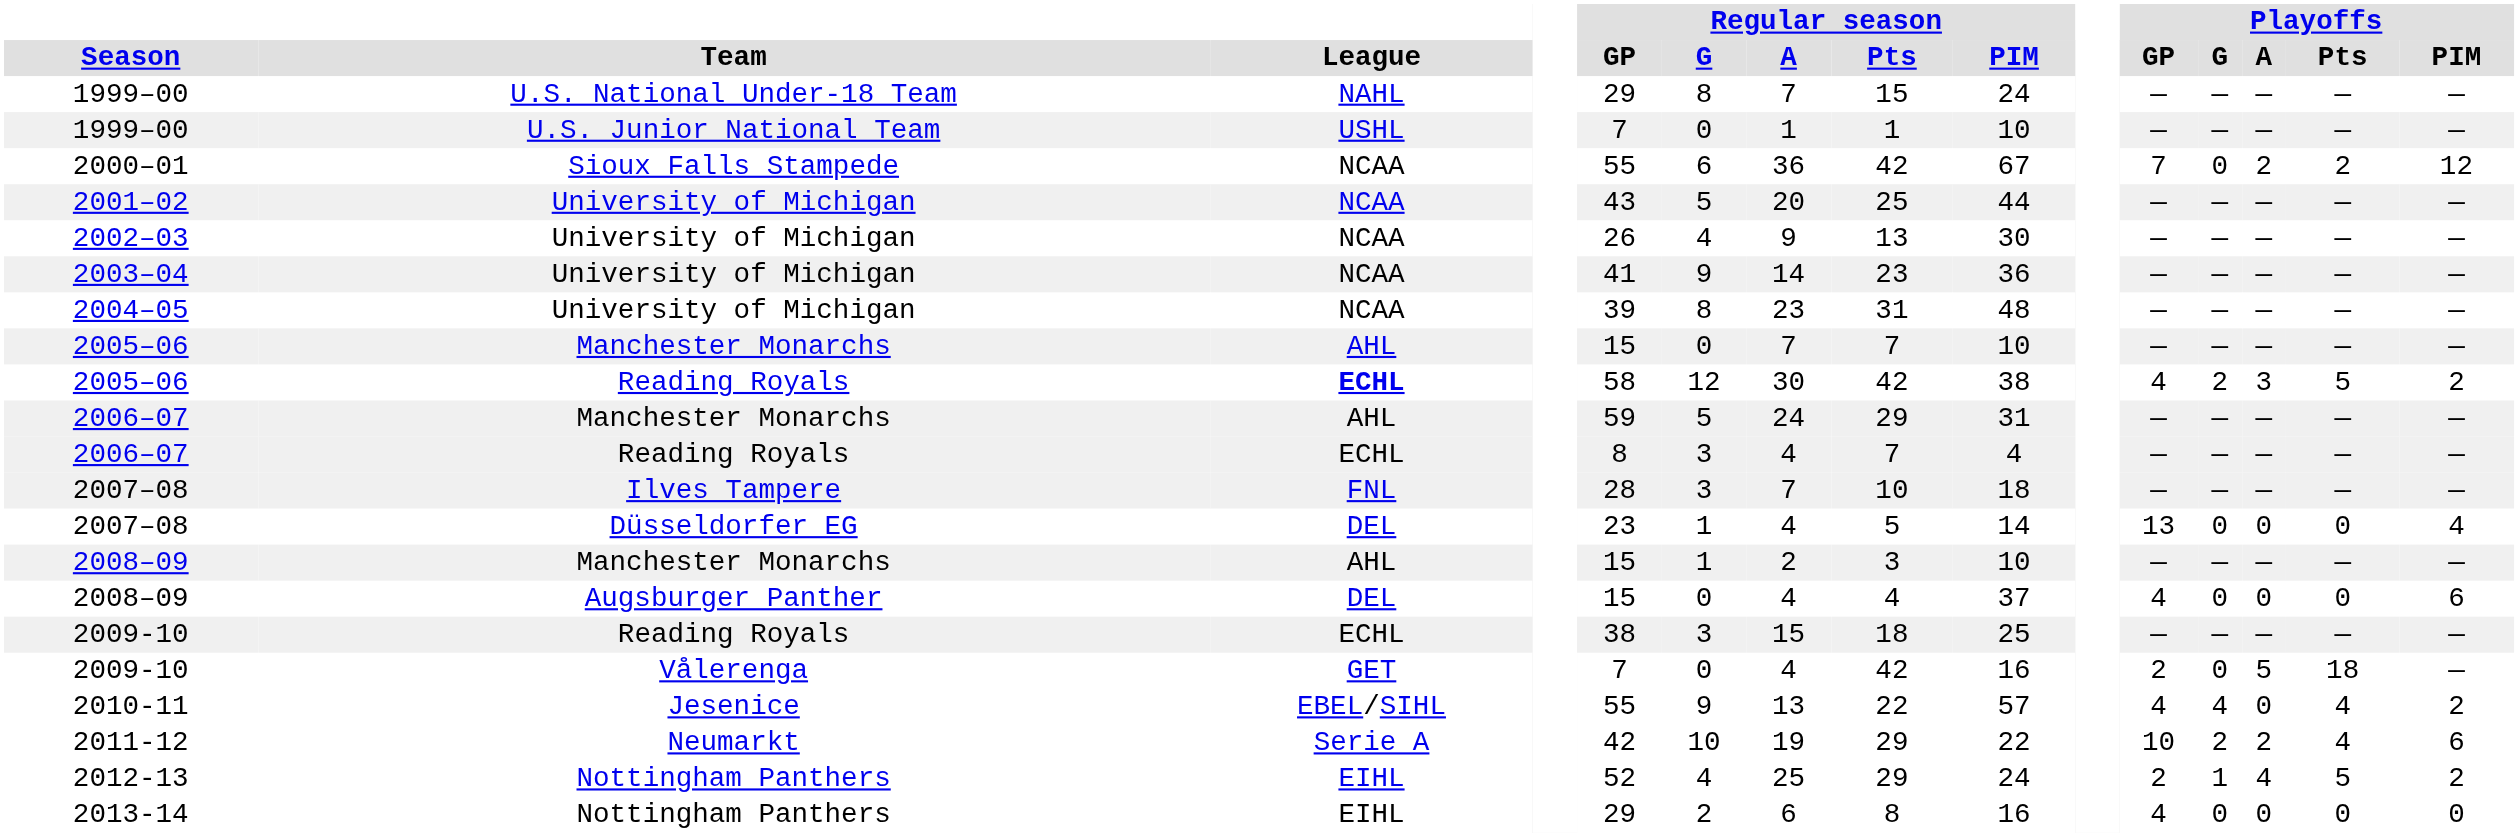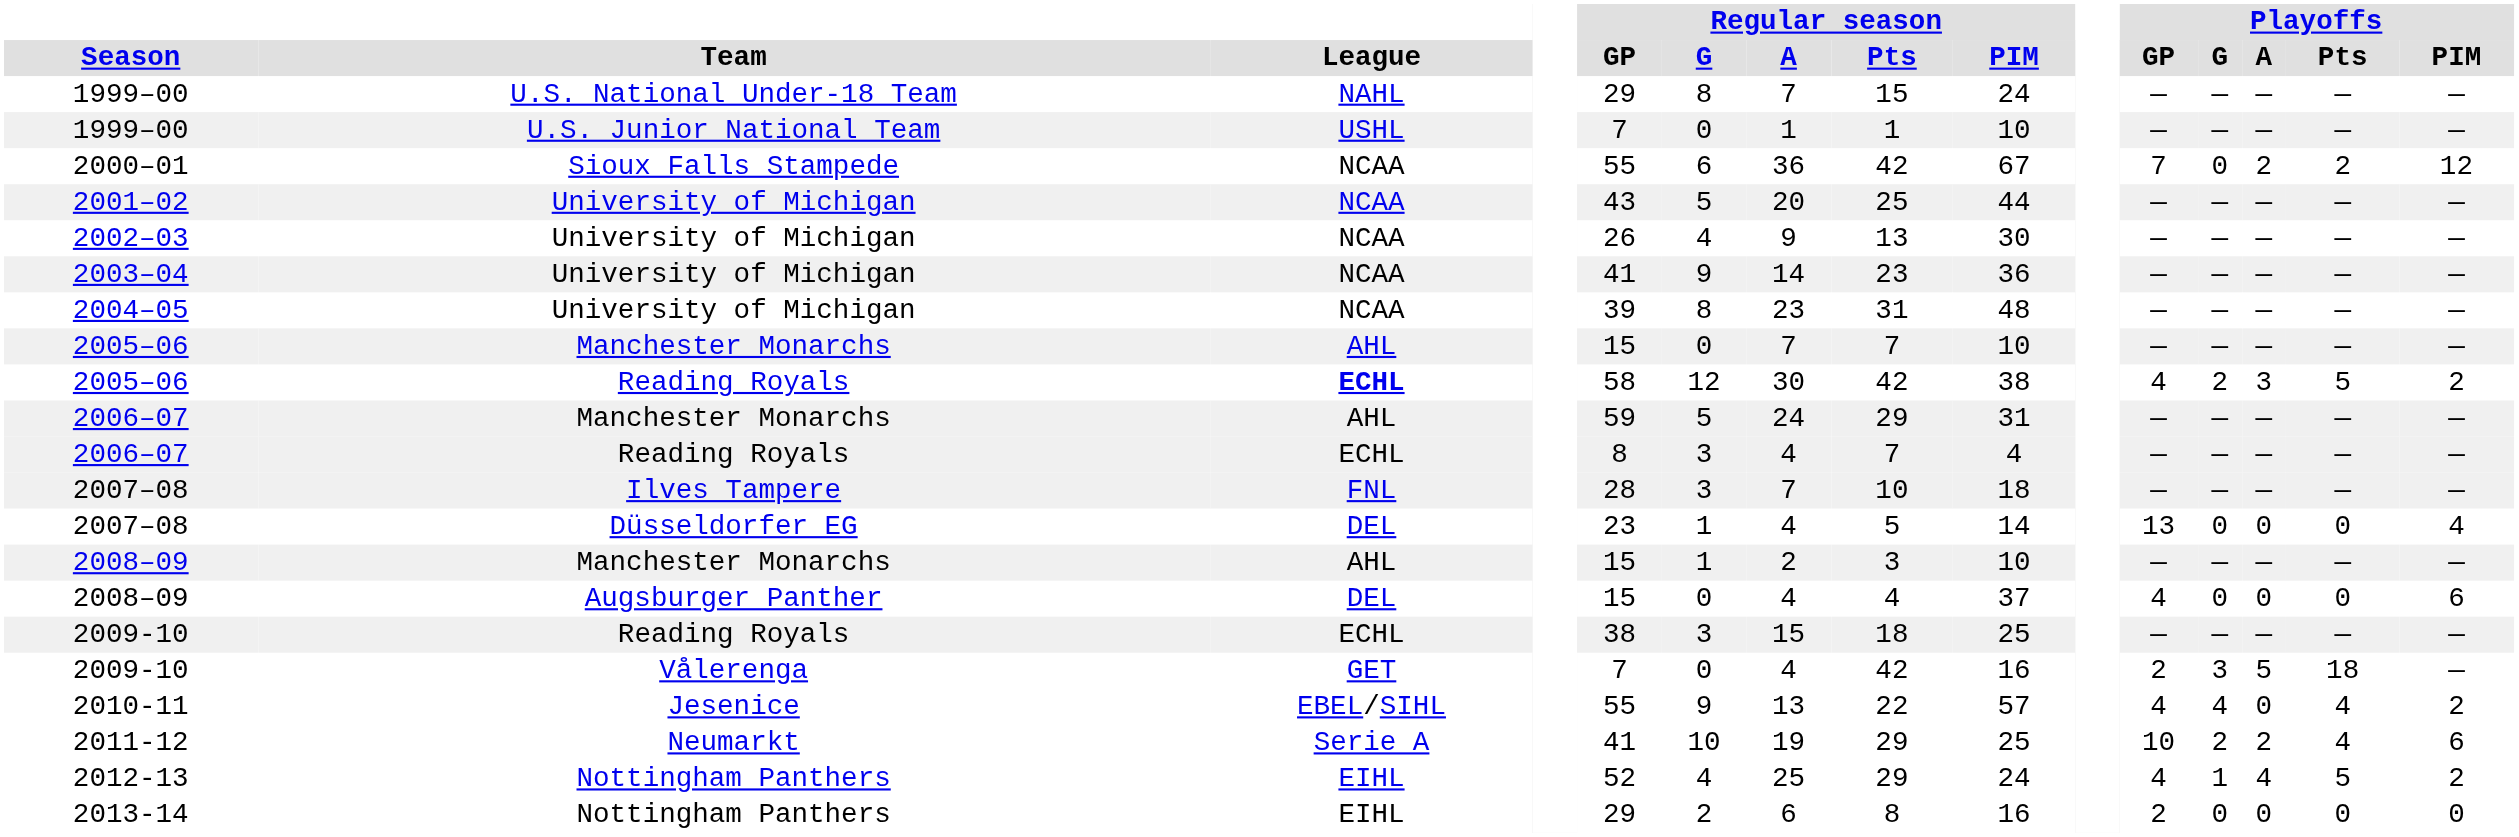2009-10 / Vålerenga | Playoffs / G: 0 -> 3
2011-12 | Regular season / GP: 42 -> 41
2011-12 | Regular season / PIM: 22 -> 25
2012-13 | Playoffs / GP: 2 -> 4
2013-14 | Playoffs / GP: 4 -> 2
